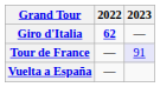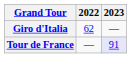Giro d'Italia | 2022: bold -> normal
- row: Vuelta a España | —
